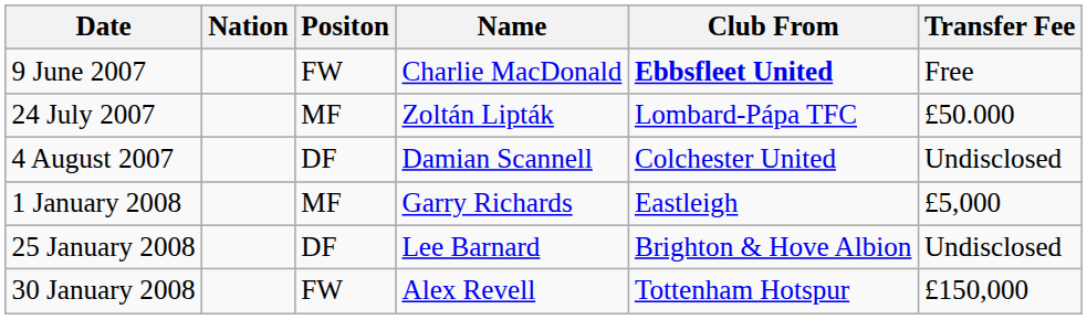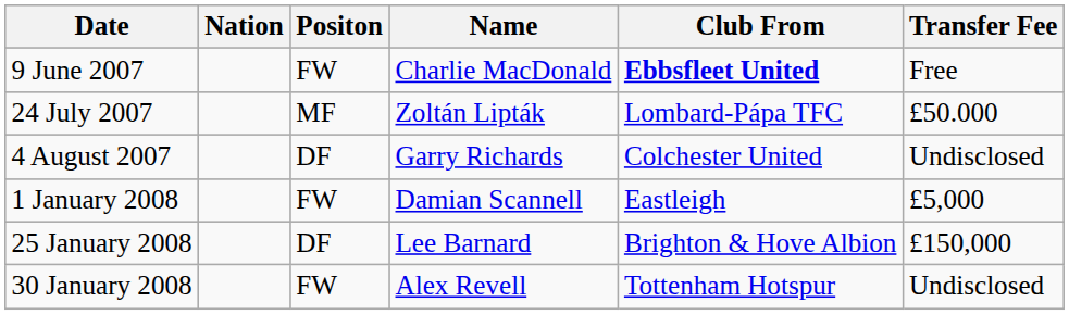4 August 2007 | Name: Damian Scannell -> Garry Richards
1 January 2008 | Positon: MF -> FW
1 January 2008 | Name: Garry Richards -> Damian Scannell
25 January 2008 | Transfer Fee: Undisclosed -> £150,000
30 January 2008 | Transfer Fee: £150,000 -> Undisclosed
